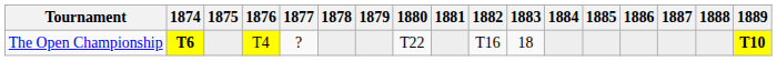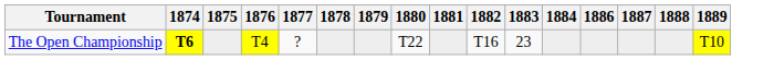- column: 1885
The Open Championship | 1883: 18 -> 23
The Open Championship | 1889: bold -> normal
